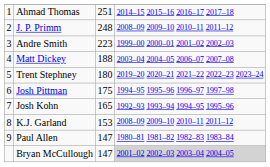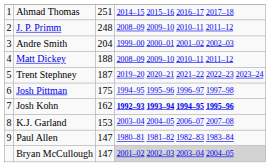Andre Smith | column 3: 223 -> 204
Matt Dickey | column 4: 2003–04 2004–05 2006–07 2007–08 -> 2008–09 2009–10 2010–11 2011–12
Trent Stephney | column 3: 180 -> 187
Josh Kohn | column 3: 165 -> 162
Josh Kohn | column 4: normal -> bold
K.J. Garland | column 4: 2008–09 2009–10 2010–11 2011–12 -> 2003–04 2004–05 2006–07 2007–08
